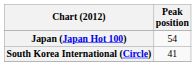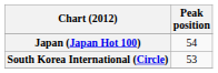South Korea International (Circle) | Peak position: 41 -> 53
